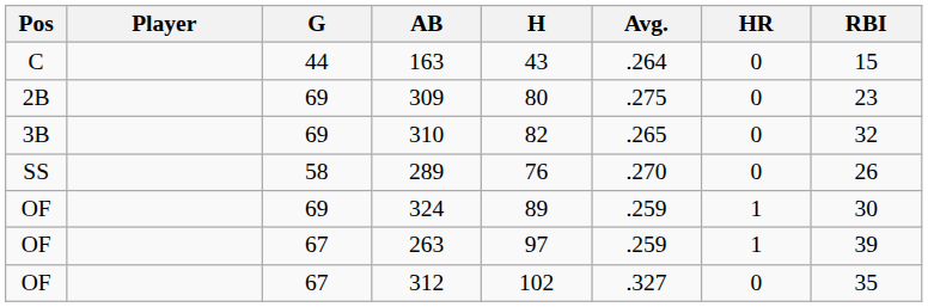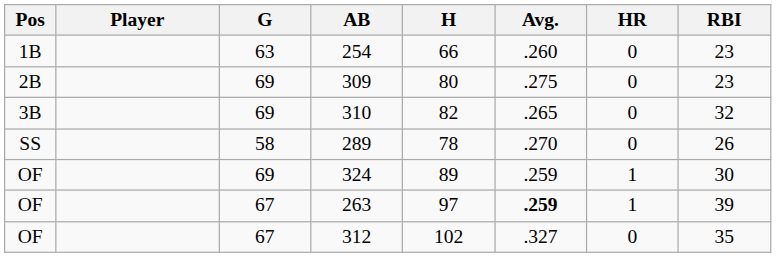- row: C | 44 | 163 | 43 | .264 | 0 | 15
+ row: 1B | 63 | 254 | 66 | .260 | 0 | 23
289 | H: 76 -> 78
263 | Avg.: normal -> bold
